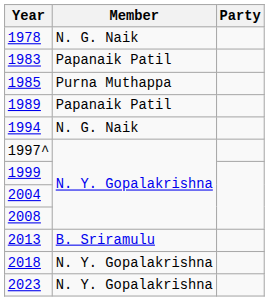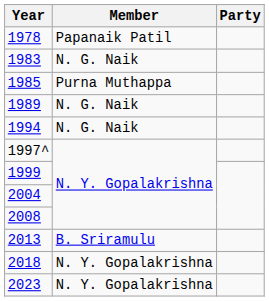1978 | Member: N. G. Naik -> Papanaik Patil
1983 | Member: Papanaik Patil -> N. G. Naik
1989 | Member: Papanaik Patil -> N. G. Naik
